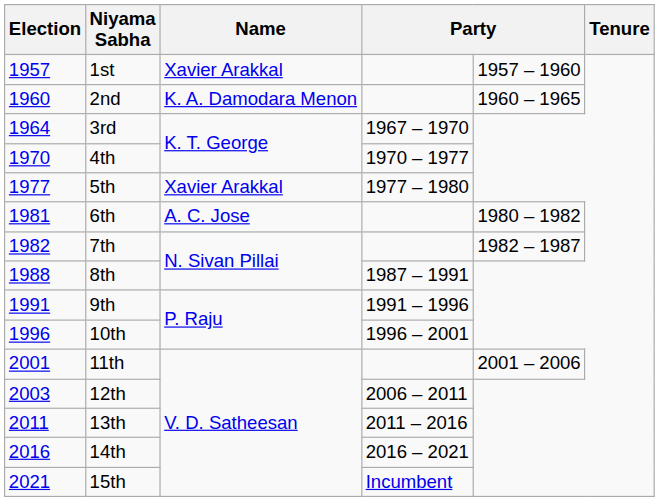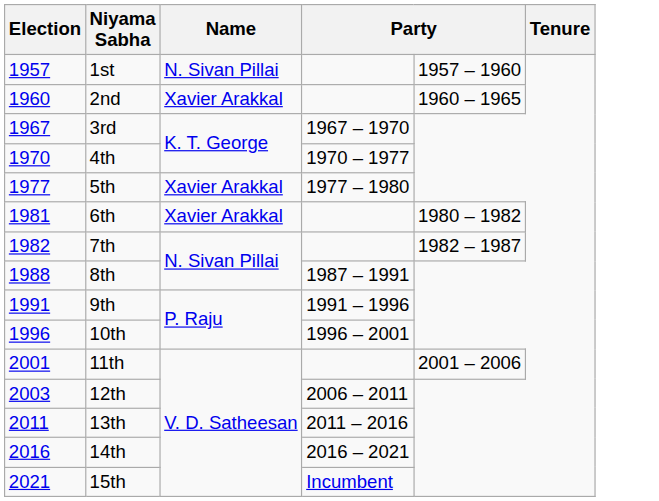1st | Name: Xavier Arakkal -> N. Sivan Pillai
2nd | Name: K. A. Damodara Menon -> Xavier Arakkal
3rd | Election: 1964 -> 1967
6th | Name: A. C. Jose -> Xavier Arakkal
